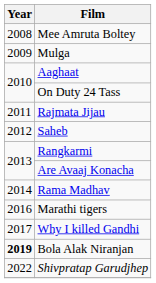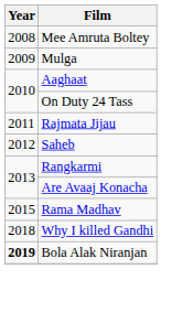Rama Madhav | Year: 2014 -> 2015
- row: 2016 | Marathi tigers
Why I killed Gandhi | Year: 2017 -> 2018
- row: 2022 | Shivpratap Garudjhep
